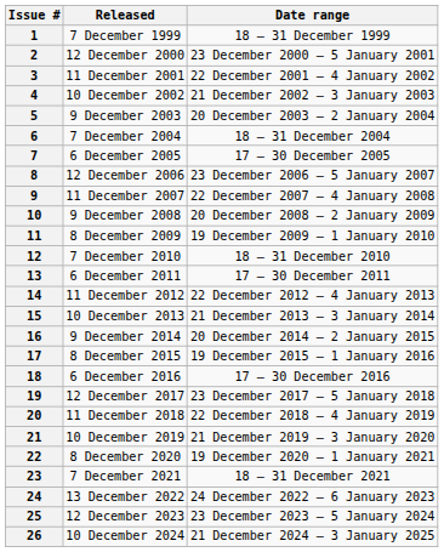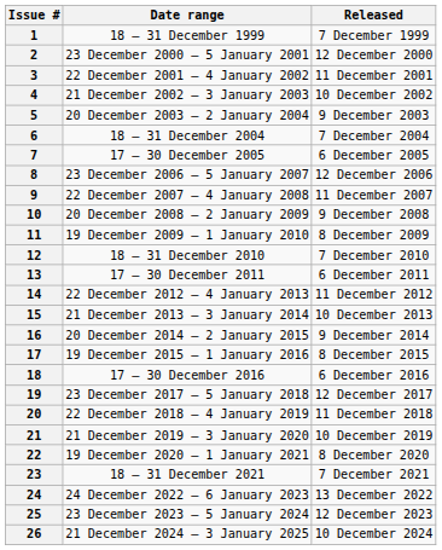columns swapped: Date range <-> Released
